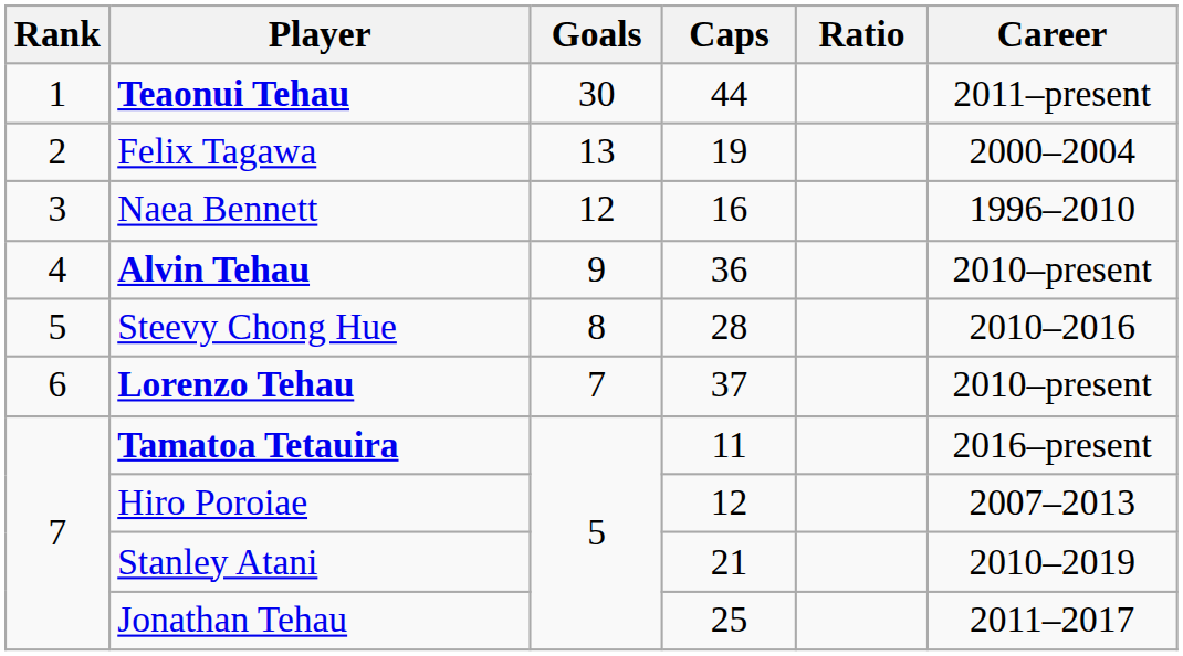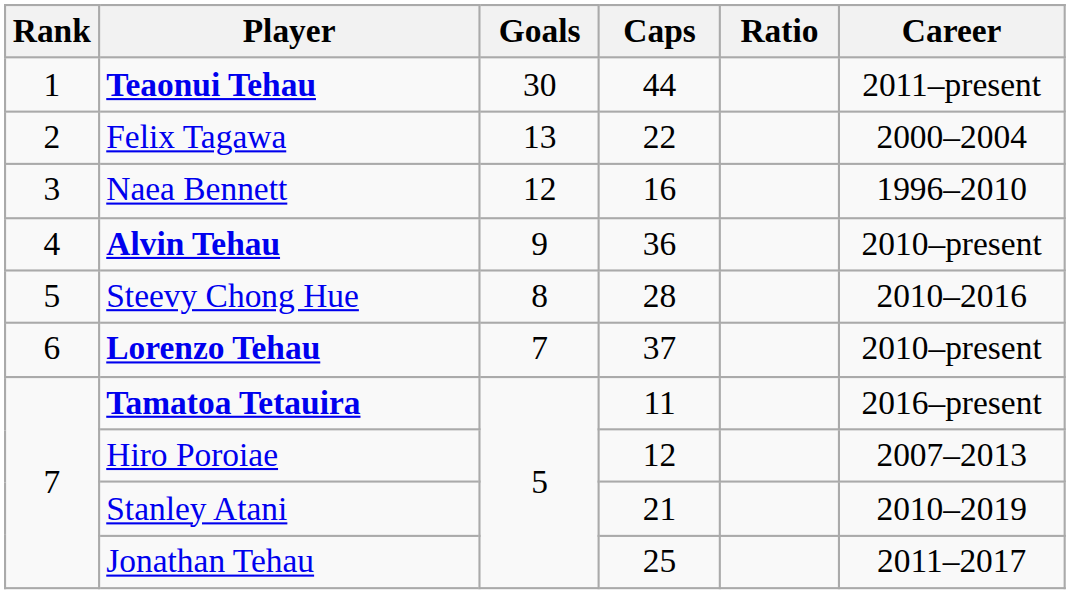Felix Tagawa | Caps: 19 -> 22
